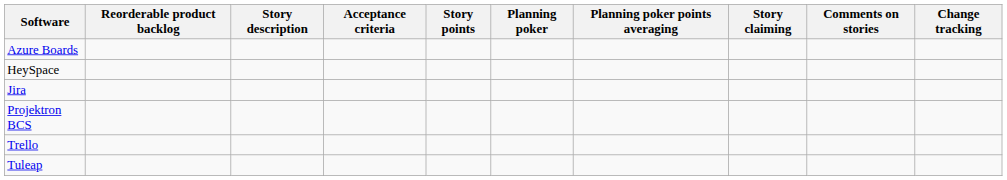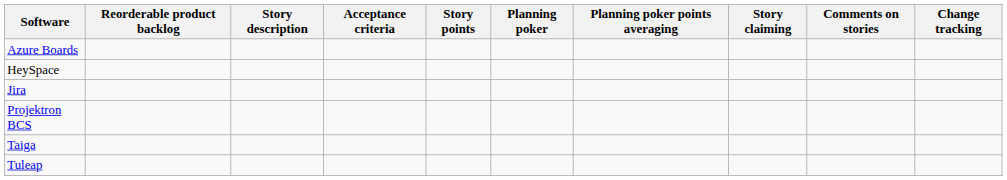+ row: Taiga
- row: Trello
